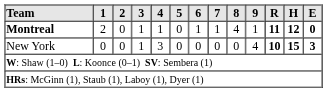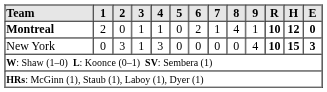Montreal | 6: 1 -> 2
Montreal | R: 11 -> 10
New York | 2: 0 -> 3
